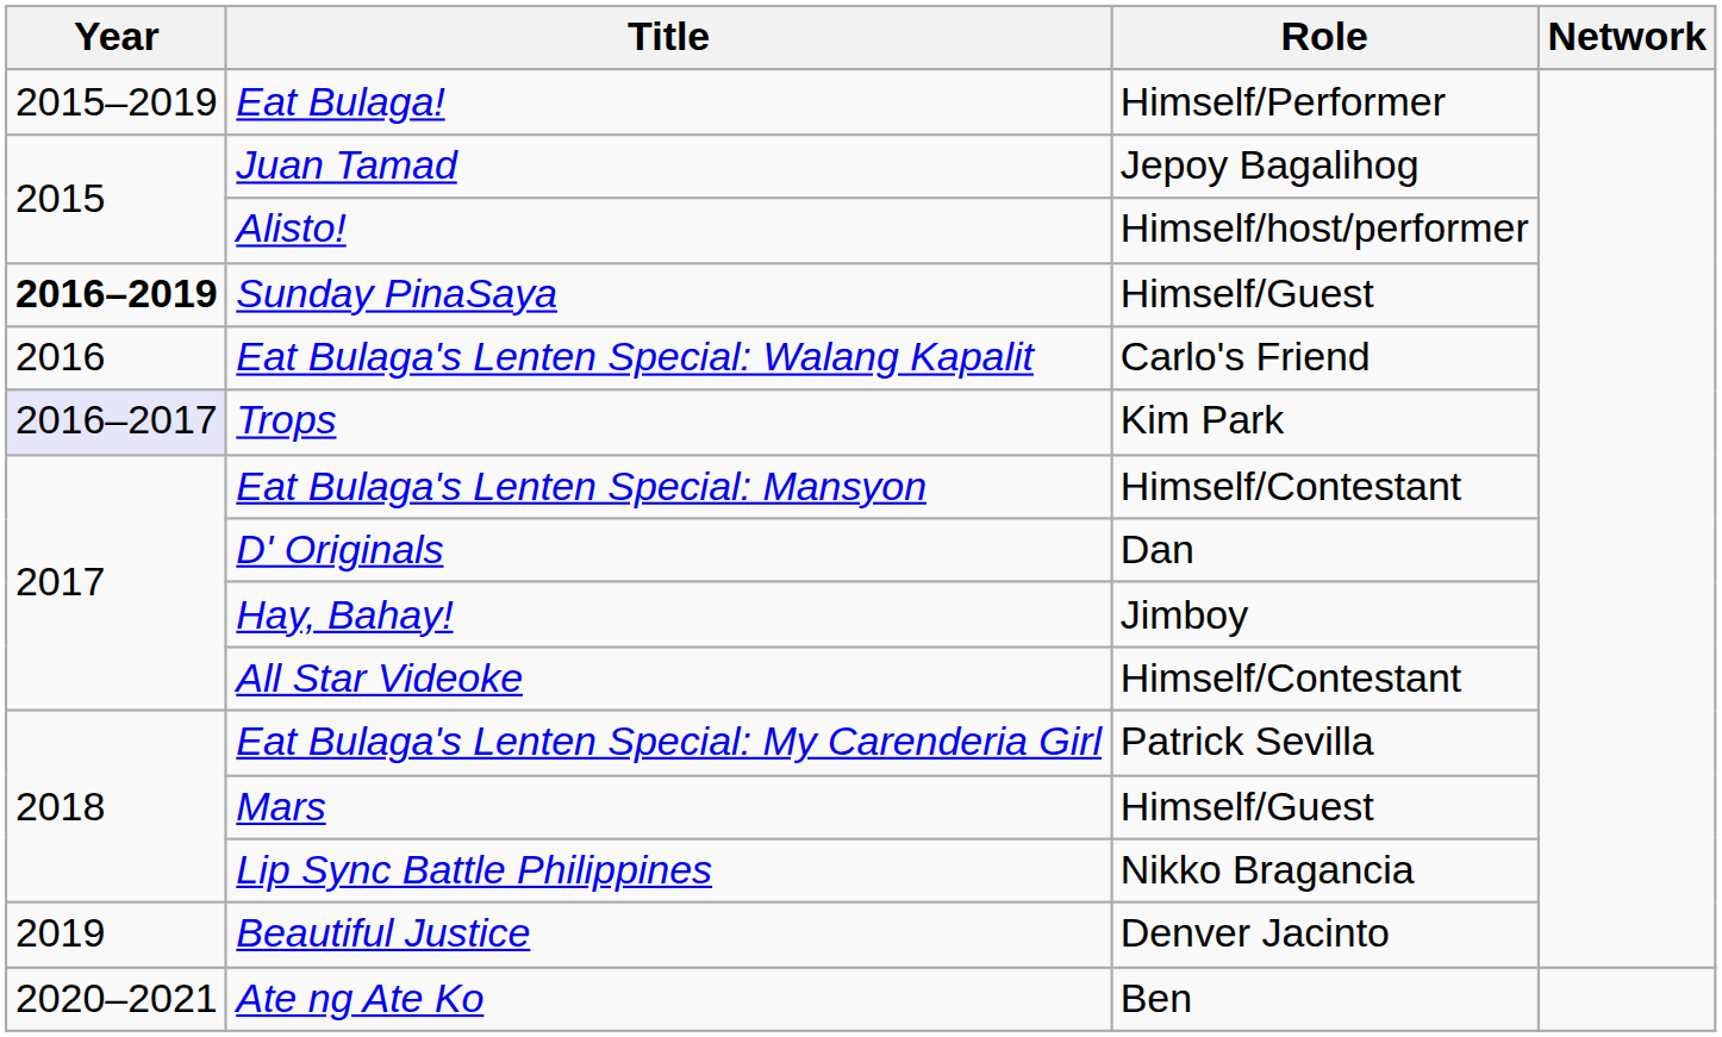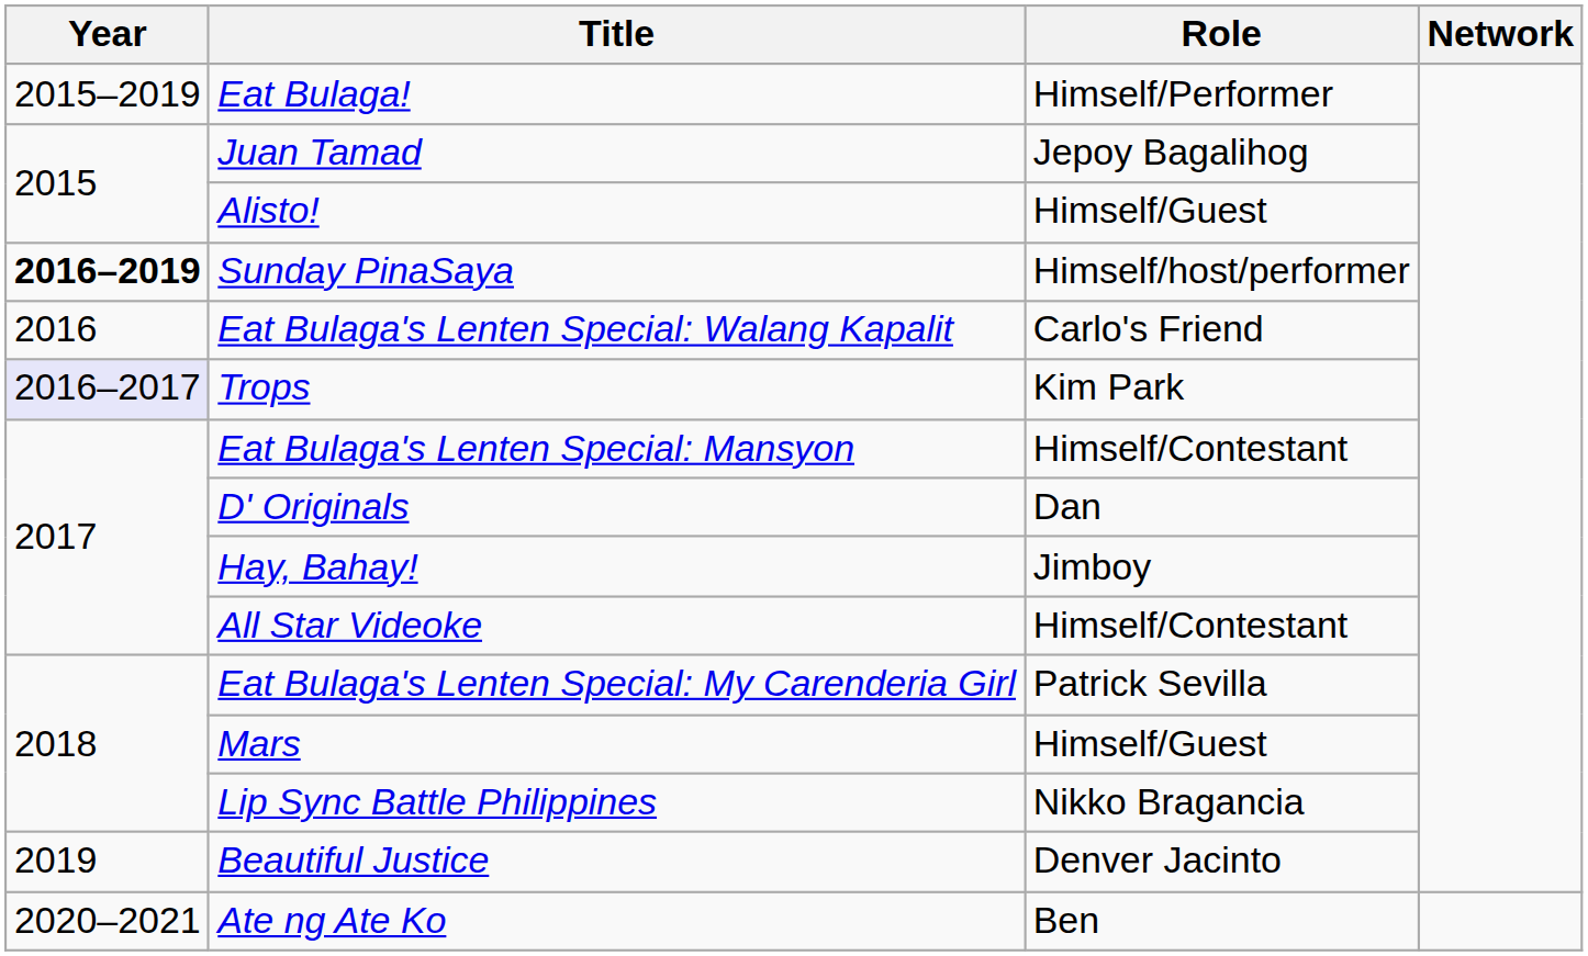Alisto! | Role: Himself/host/performer -> Himself/Guest
Sunday PinaSaya | Role: Himself/Guest -> Himself/host/performer
